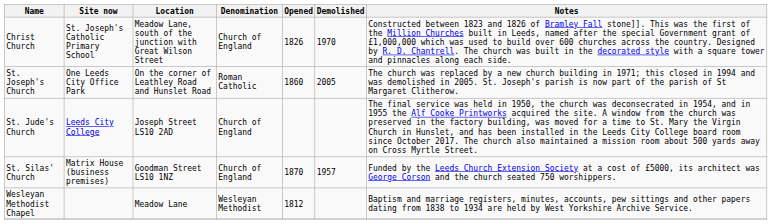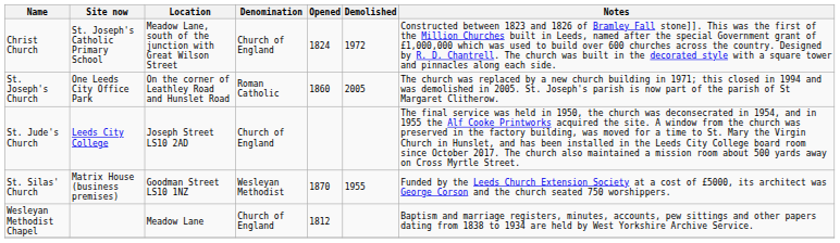Christ Church | Opened: 1826 -> 1824
Christ Church | Demolished: 1970 -> 1972
St. Silas' Church | Denomination: Church of England -> Wesleyan Methodist
St. Silas' Church | Demolished: 1957 -> 1955
Wesleyan Methodist Chapel | Denomination: Wesleyan Methodist -> Church of England
